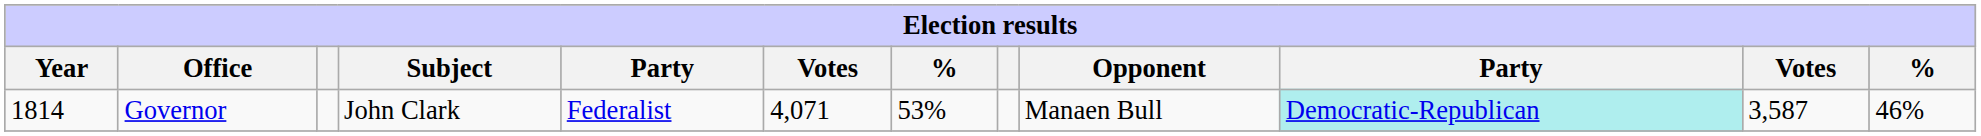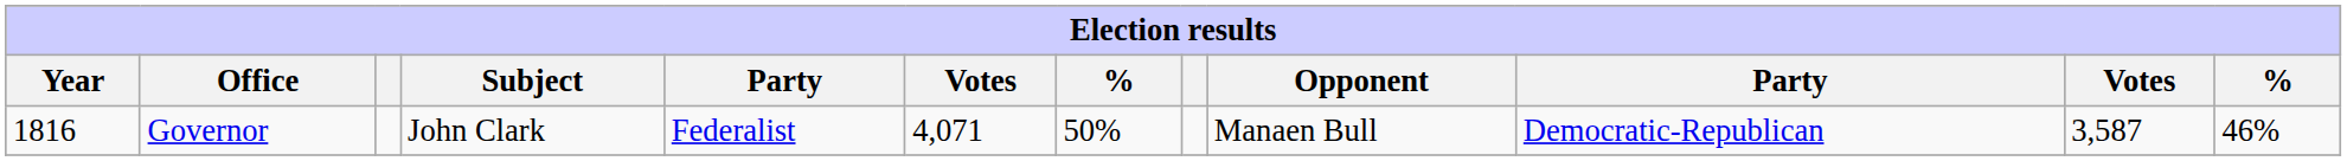Governor | Year: 1814 -> 1816
Governor | column 7: 53% -> 50%
Governor | column 10: paleturquoise background -> no background
